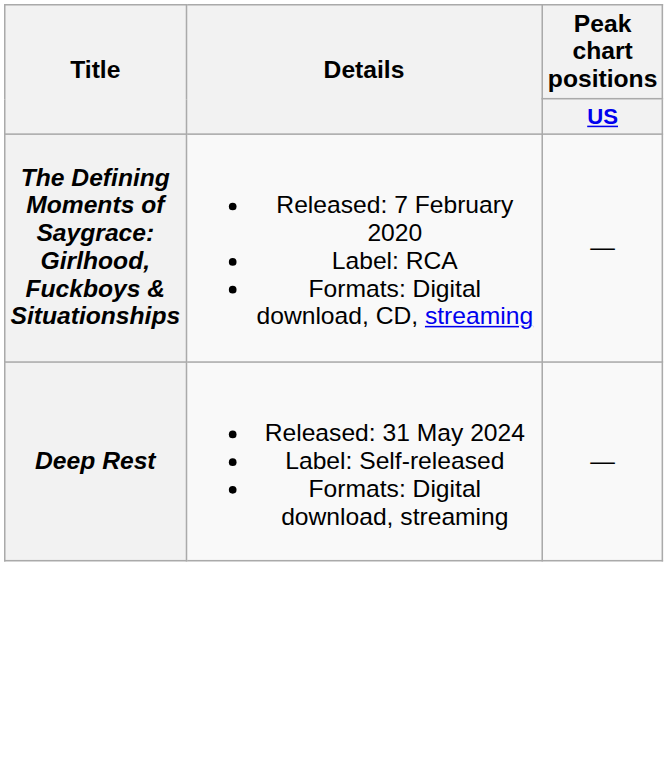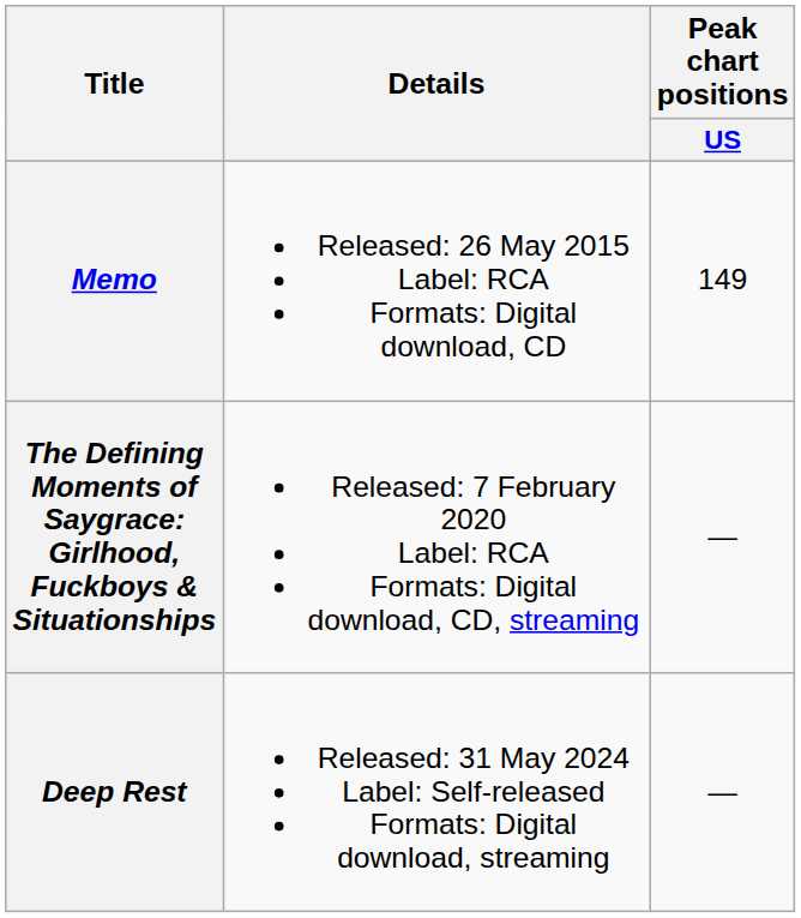+ row: Memo | Released: 26 May 2015 Label: RCA Formats: Digital download, CD | 149
